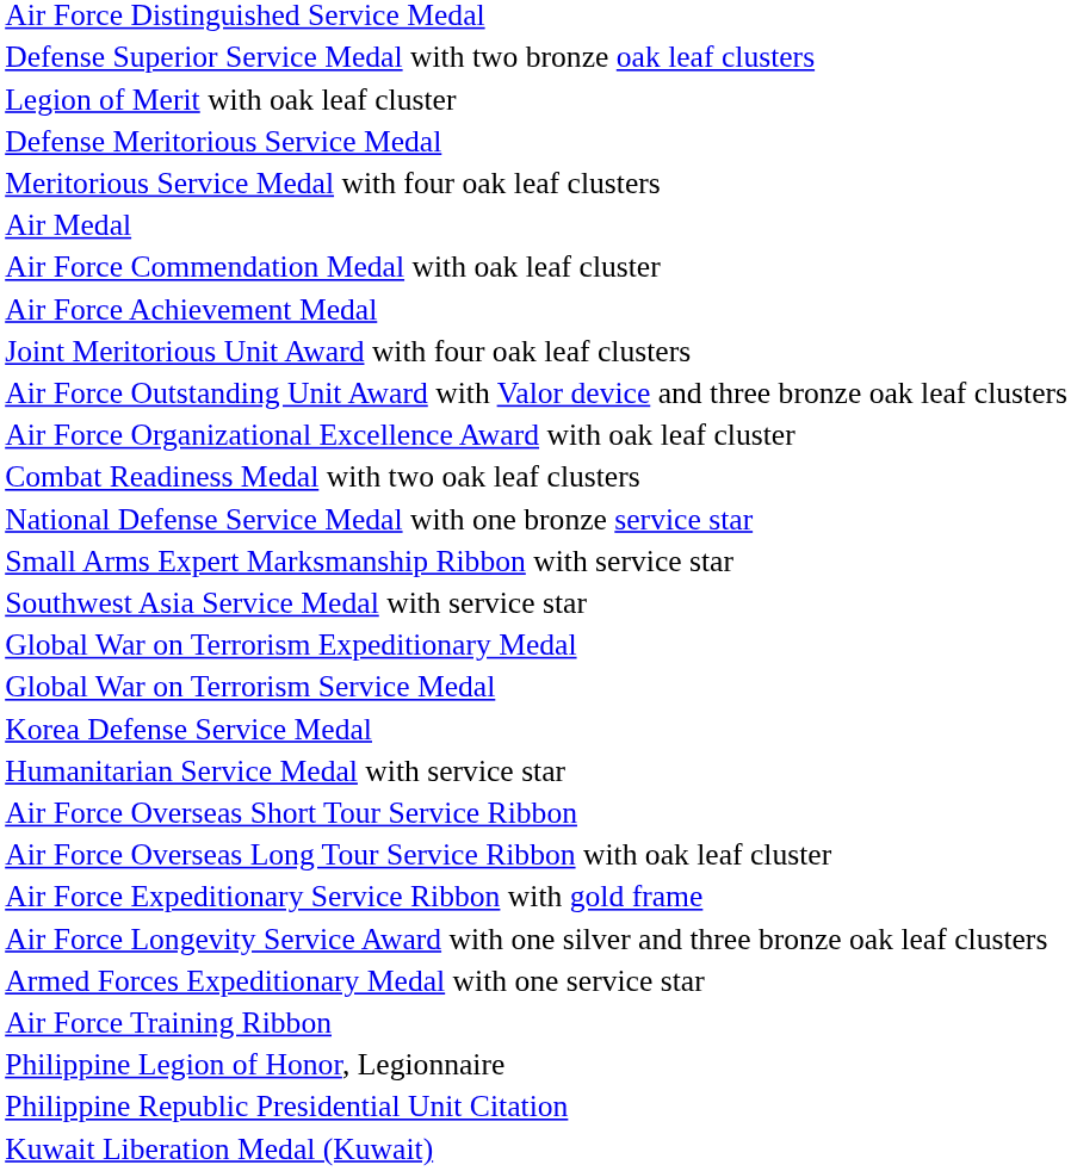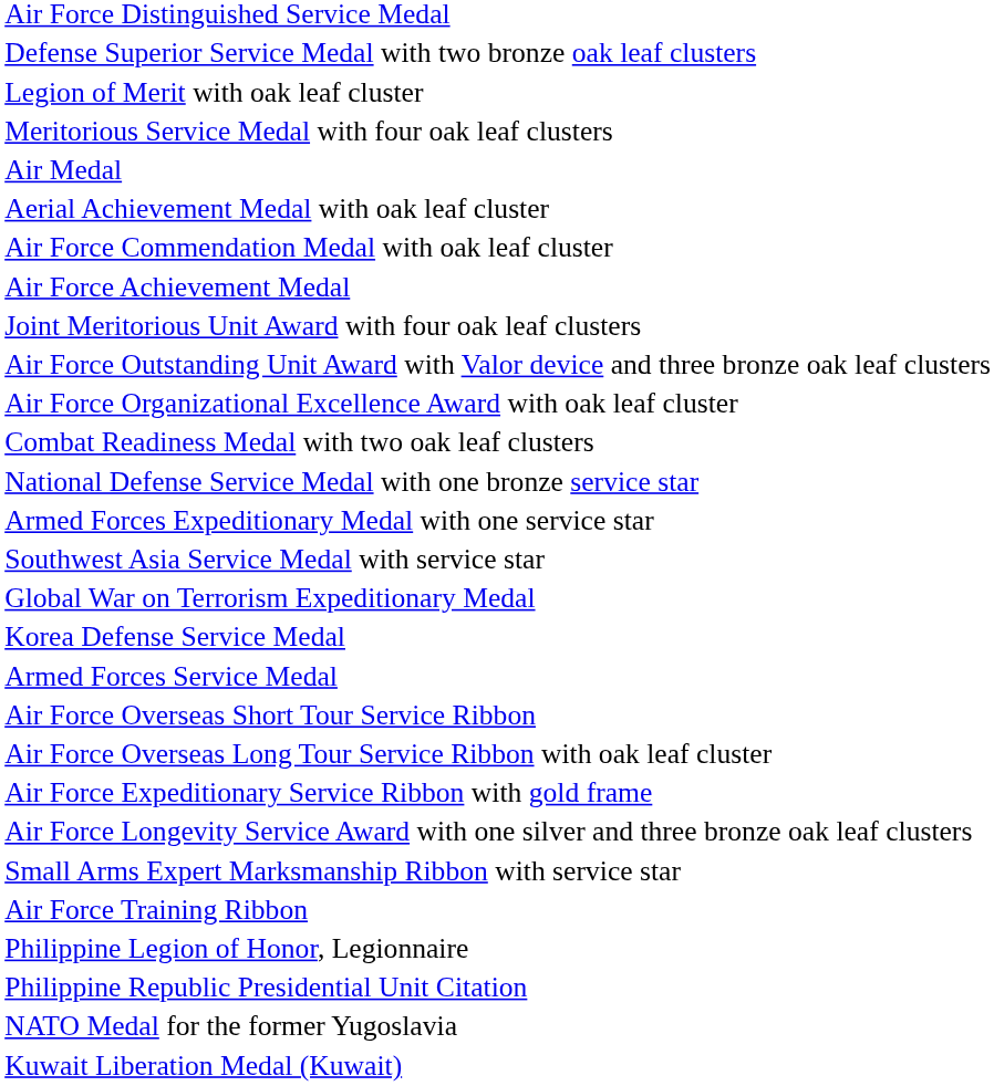- row: Defense Meritorious Service Medal
+ row: Aerial Achievement Medal with oak leaf cluster
rows swapped: Armed Forces Expeditionary Medal with one service star <-> Small Arms Expert Marksmanship Ribbon with service star
- row: Global War on Terrorism Service Medal
+ row: Armed Forces Service Medal
- row: Humanitarian Service Medal with service star
+ row: NATO Medal for the former Yugoslavia
